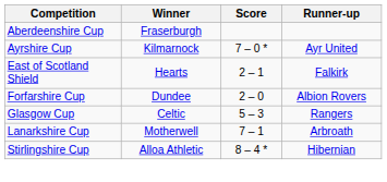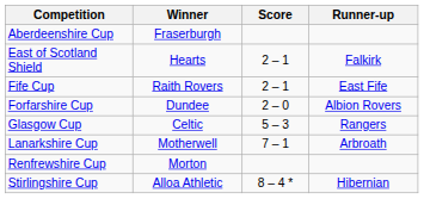- row: Ayrshire Cup | Kilmarnock | 7 – 0 * | Ayr United
+ row: Fife Cup | Raith Rovers | 2 – 1 | East Fife
+ row: Renfrewshire Cup | Morton
